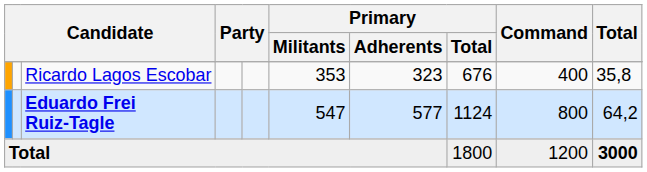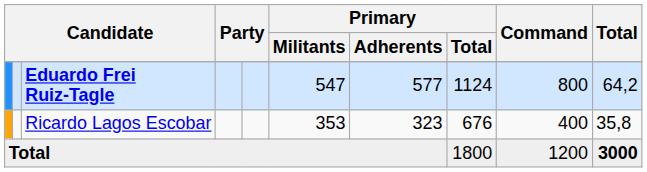rows swapped: Eduardo Frei Ruiz-Tagle <-> Ricardo Lagos Escobar
